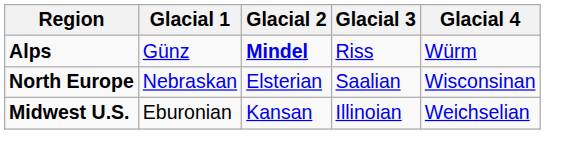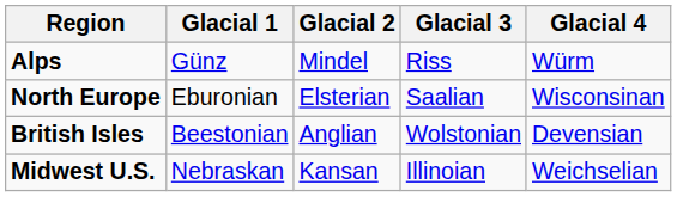Alps | Glacial 2: bold -> normal
North Europe | Glacial 1: Nebraskan -> Eburonian
+ row: British Isles | Beestonian | Anglian | Wolstonian | Devensian
Midwest U.S. | Glacial 1: Eburonian -> Nebraskan
